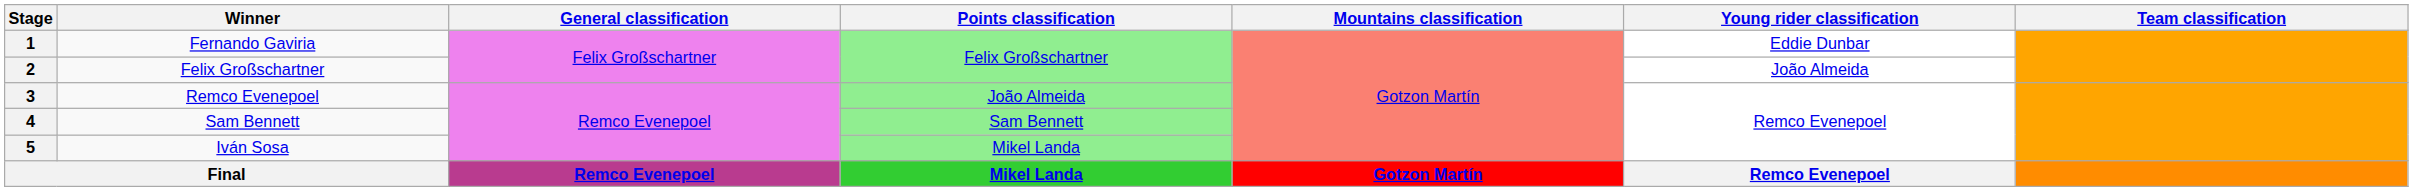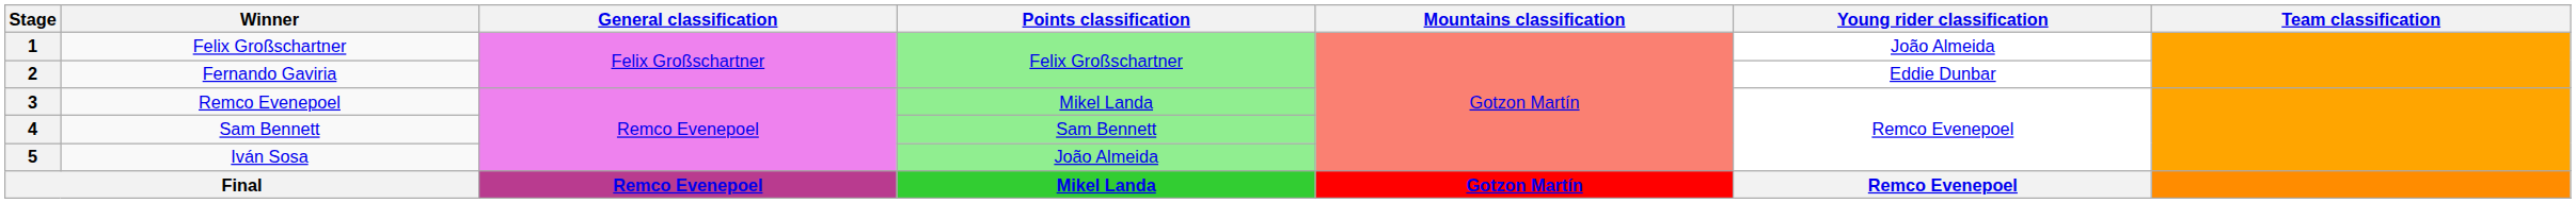1 | Winner: Fernando Gaviria -> Felix Großschartner
1 | Young rider classification: Eddie Dunbar -> João Almeida
2 | Winner: Felix Großschartner -> Fernando Gaviria
2 | Young rider classification: João Almeida -> Eddie Dunbar
3 | Points classification: João Almeida -> Mikel Landa
5 | Points classification: Mikel Landa -> João Almeida
